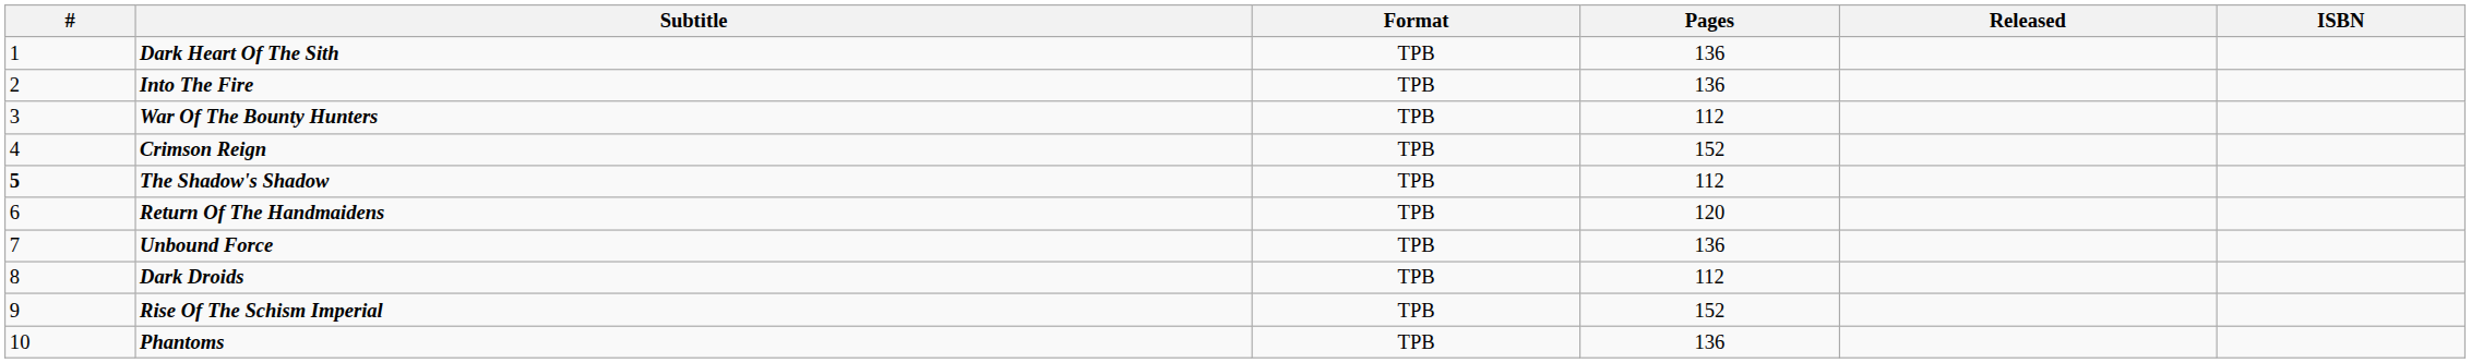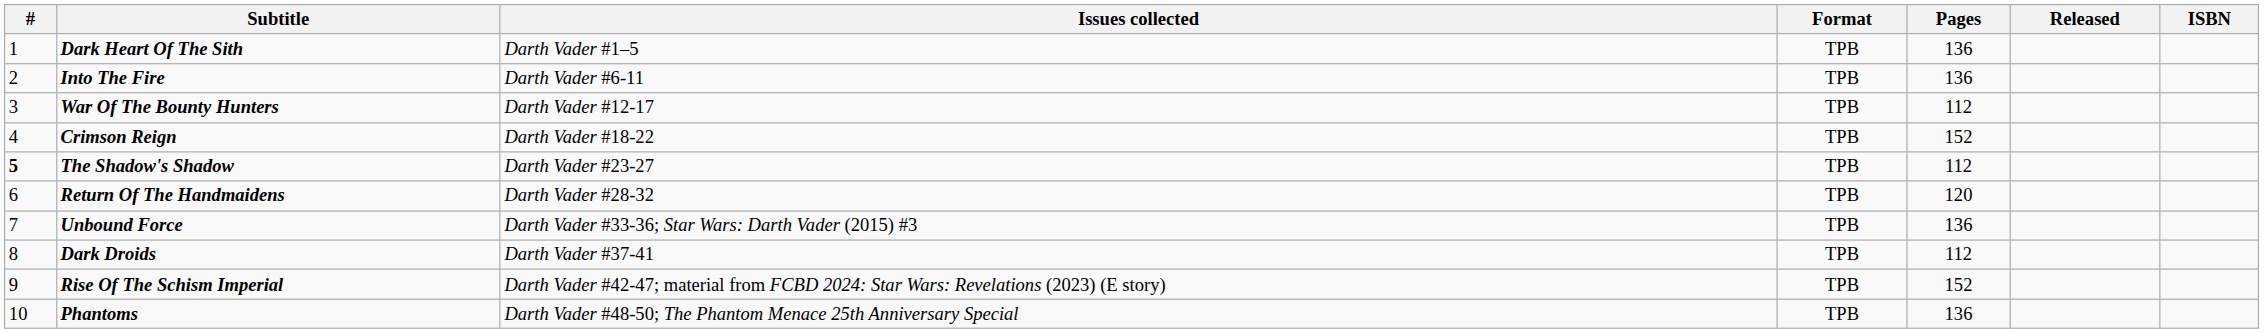+ column: Issues collected | Darth Vader #1–5 | Darth Vader #6-11 | Darth Vader #12-17 | Darth Vader #18-22 | Darth Vader #23-27 | Darth Vader #28-32 | Darth Vader #33-36; Star Wars: Darth Vader (2015) #3 | Darth Vader #37-41 | Darth Vader #42-47; material from FCBD 2024: Star Wars: Revelations (2023) (E story) | Darth Vader #48-50; The Phantom Menace 25th Anniversary Special
